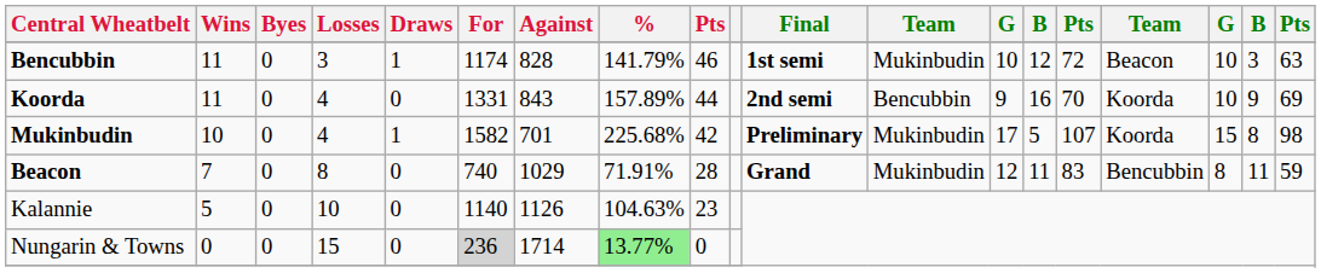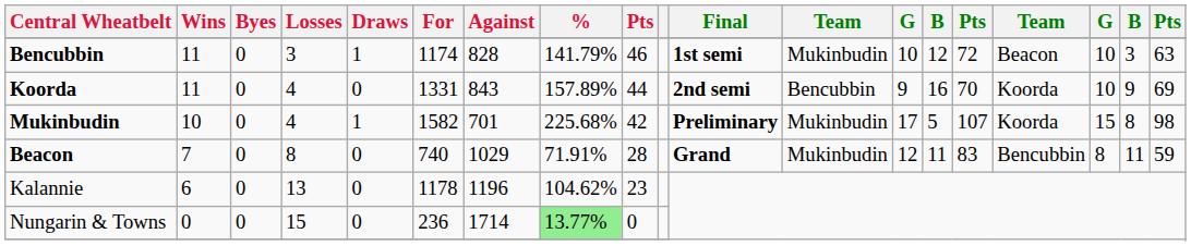Kalannie | Wins: 5 -> 6
Kalannie | Losses: 10 -> 13
Kalannie | For: 1140 -> 1178
Kalannie | Against: 1126 -> 1196
Kalannie | %: 104.63% -> 104.62%
Nungarin & Towns | For: lightgrey background -> no background
